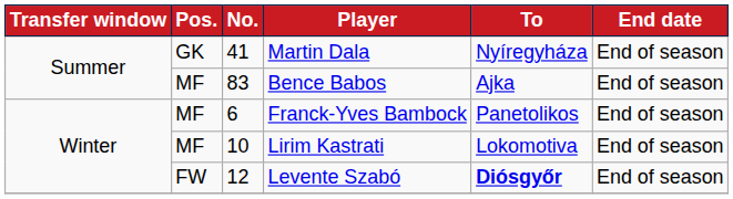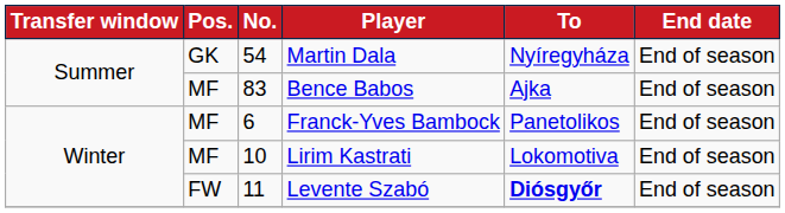Martin Dala | No.: 41 -> 54
Levente Szabó | No.: 12 -> 11
